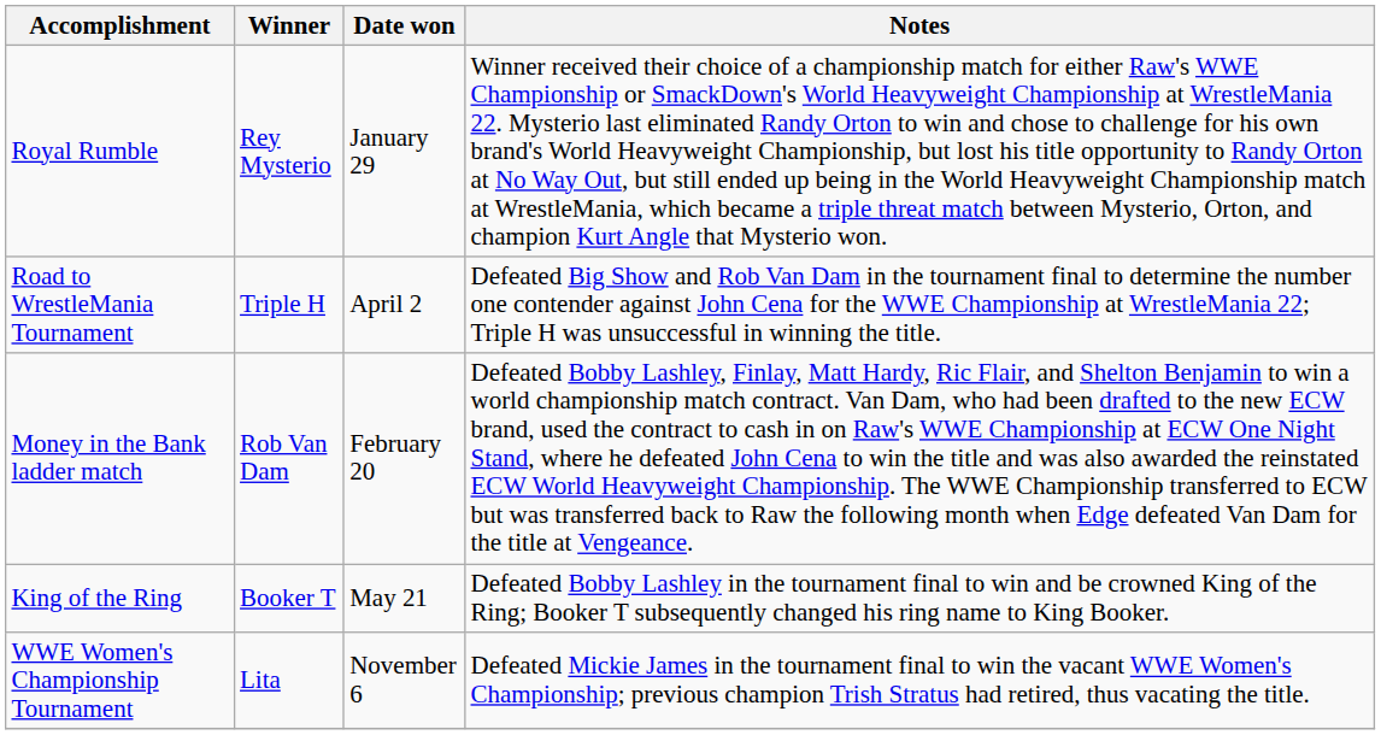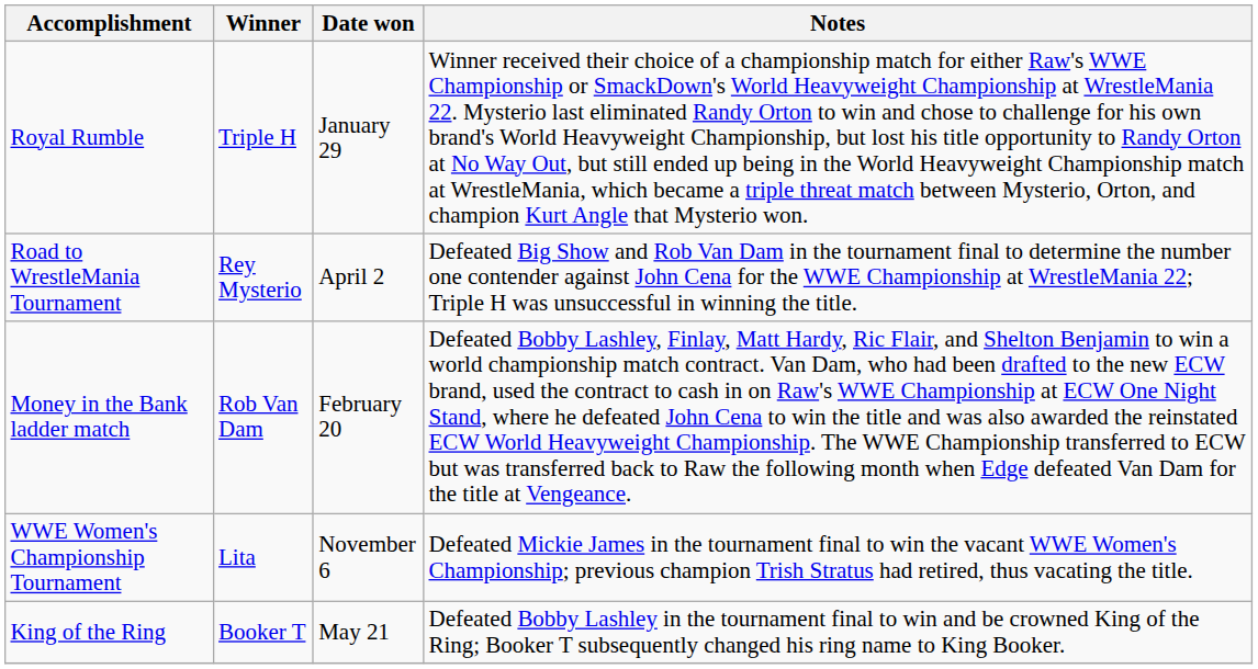Royal Rumble | Winner: Rey Mysterio -> Triple H
Road to WrestleMania Tournament | Winner: Triple H -> Rey Mysterio
rows swapped: King of the Ring <-> WWE Women's Championship Tournament
